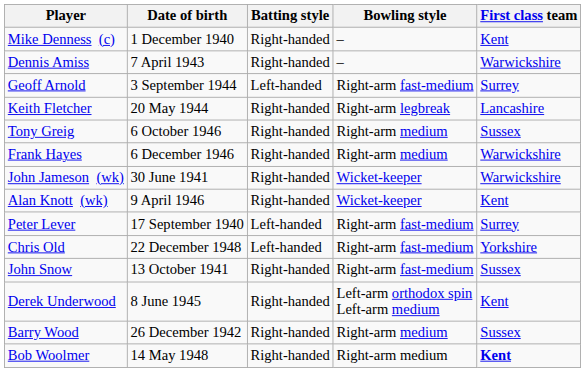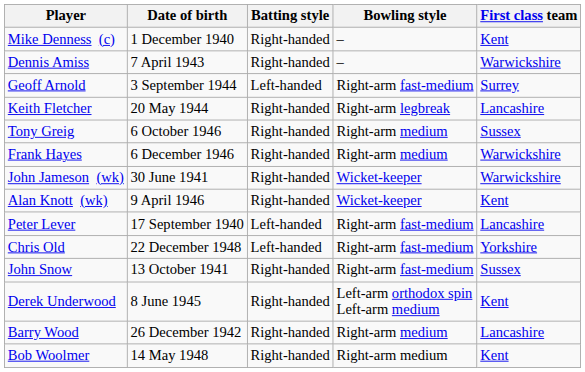Peter Lever | First class team: Surrey -> Lancashire
Barry Wood | First class team: Sussex -> Lancashire
Bob Woolmer | First class team: bold -> normal
